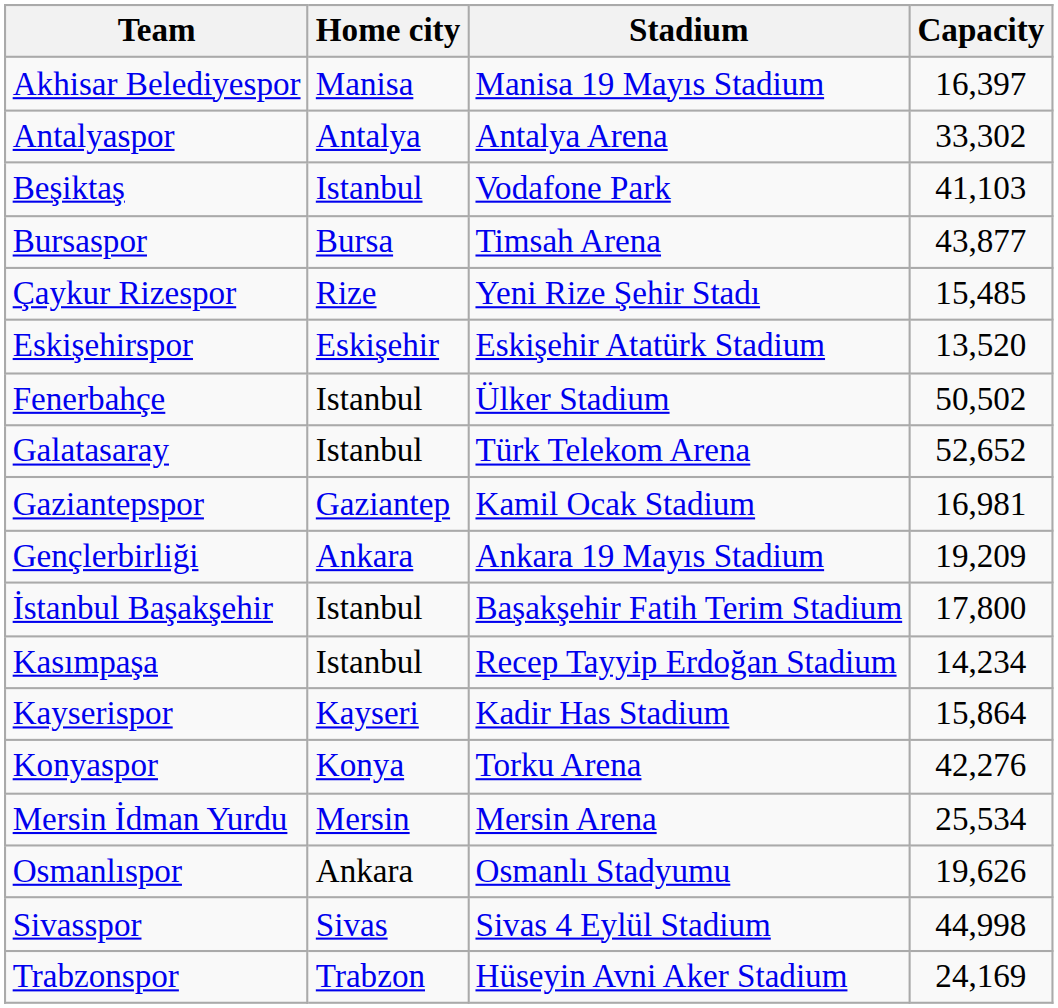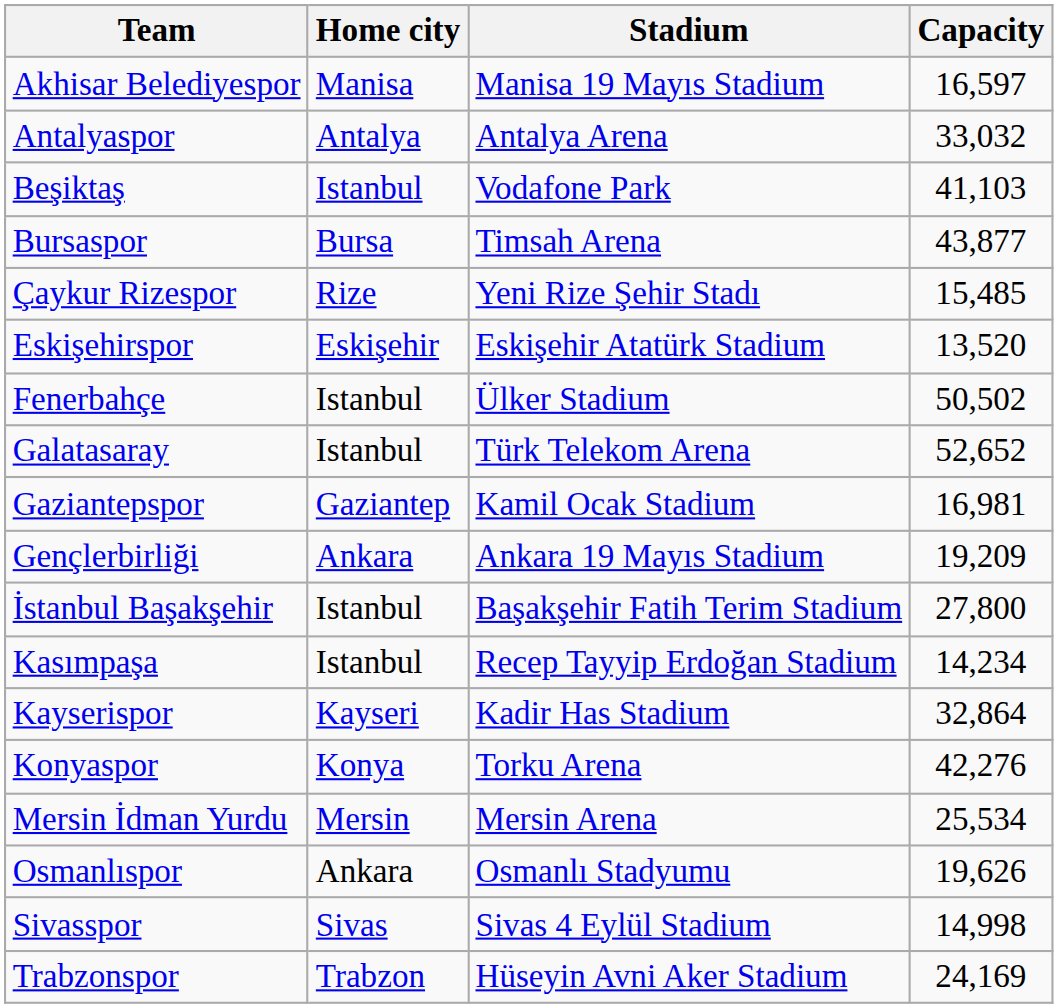Akhisar Belediyespor | Capacity: 16,397 -> 16,597
Antalyaspor | Capacity: 33,302 -> 33,032
İstanbul Başakşehir | Capacity: 17,800 -> 27,800
Kayserispor | Capacity: 15,864 -> 32,864
Sivasspor | Capacity: 44,998 -> 14,998
